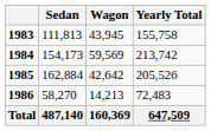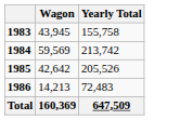- column: Sedan | 111,813 | 154,173 | 162,884 | 58,270 | 487,140
